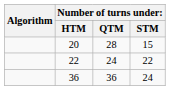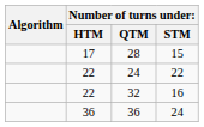28 | column 2: 20 -> 17
+ row: 22 | 32 | 16
